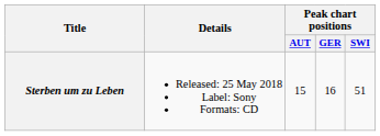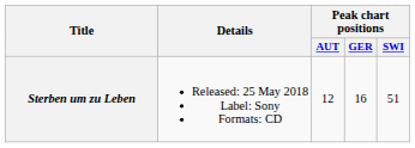Sterben um zu Leben | Peak chart positions / AUT: 15 -> 12
